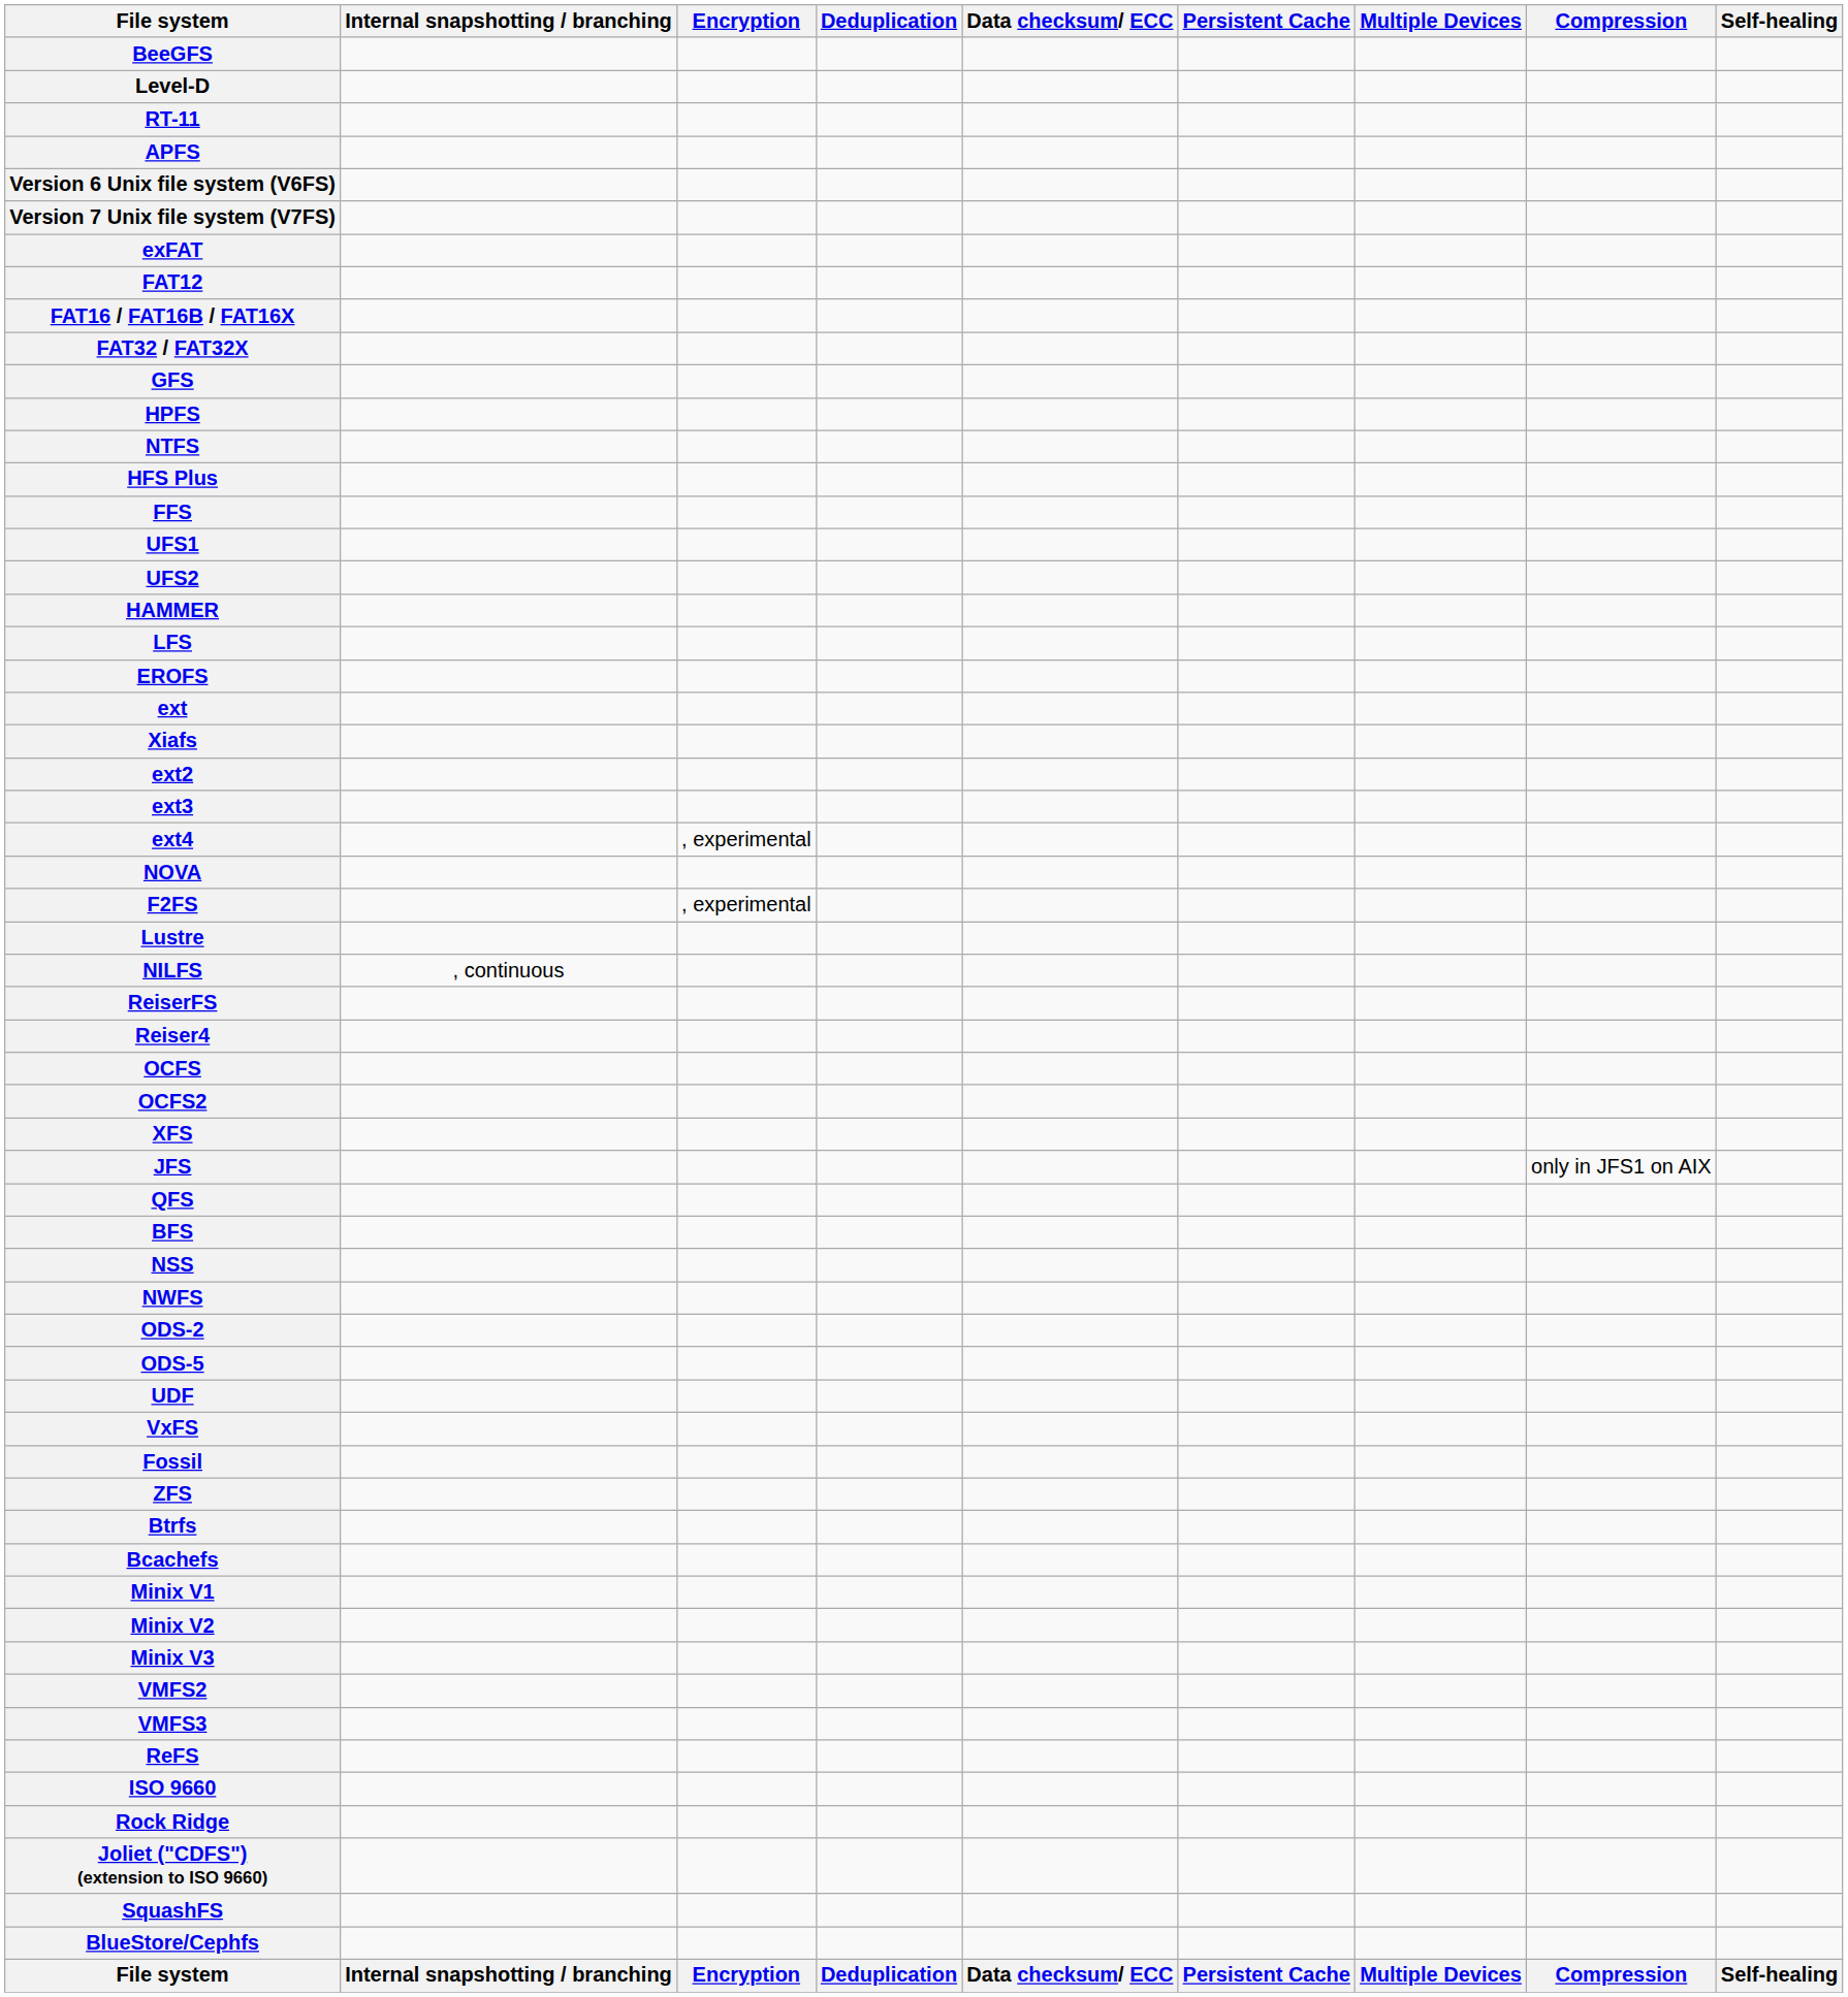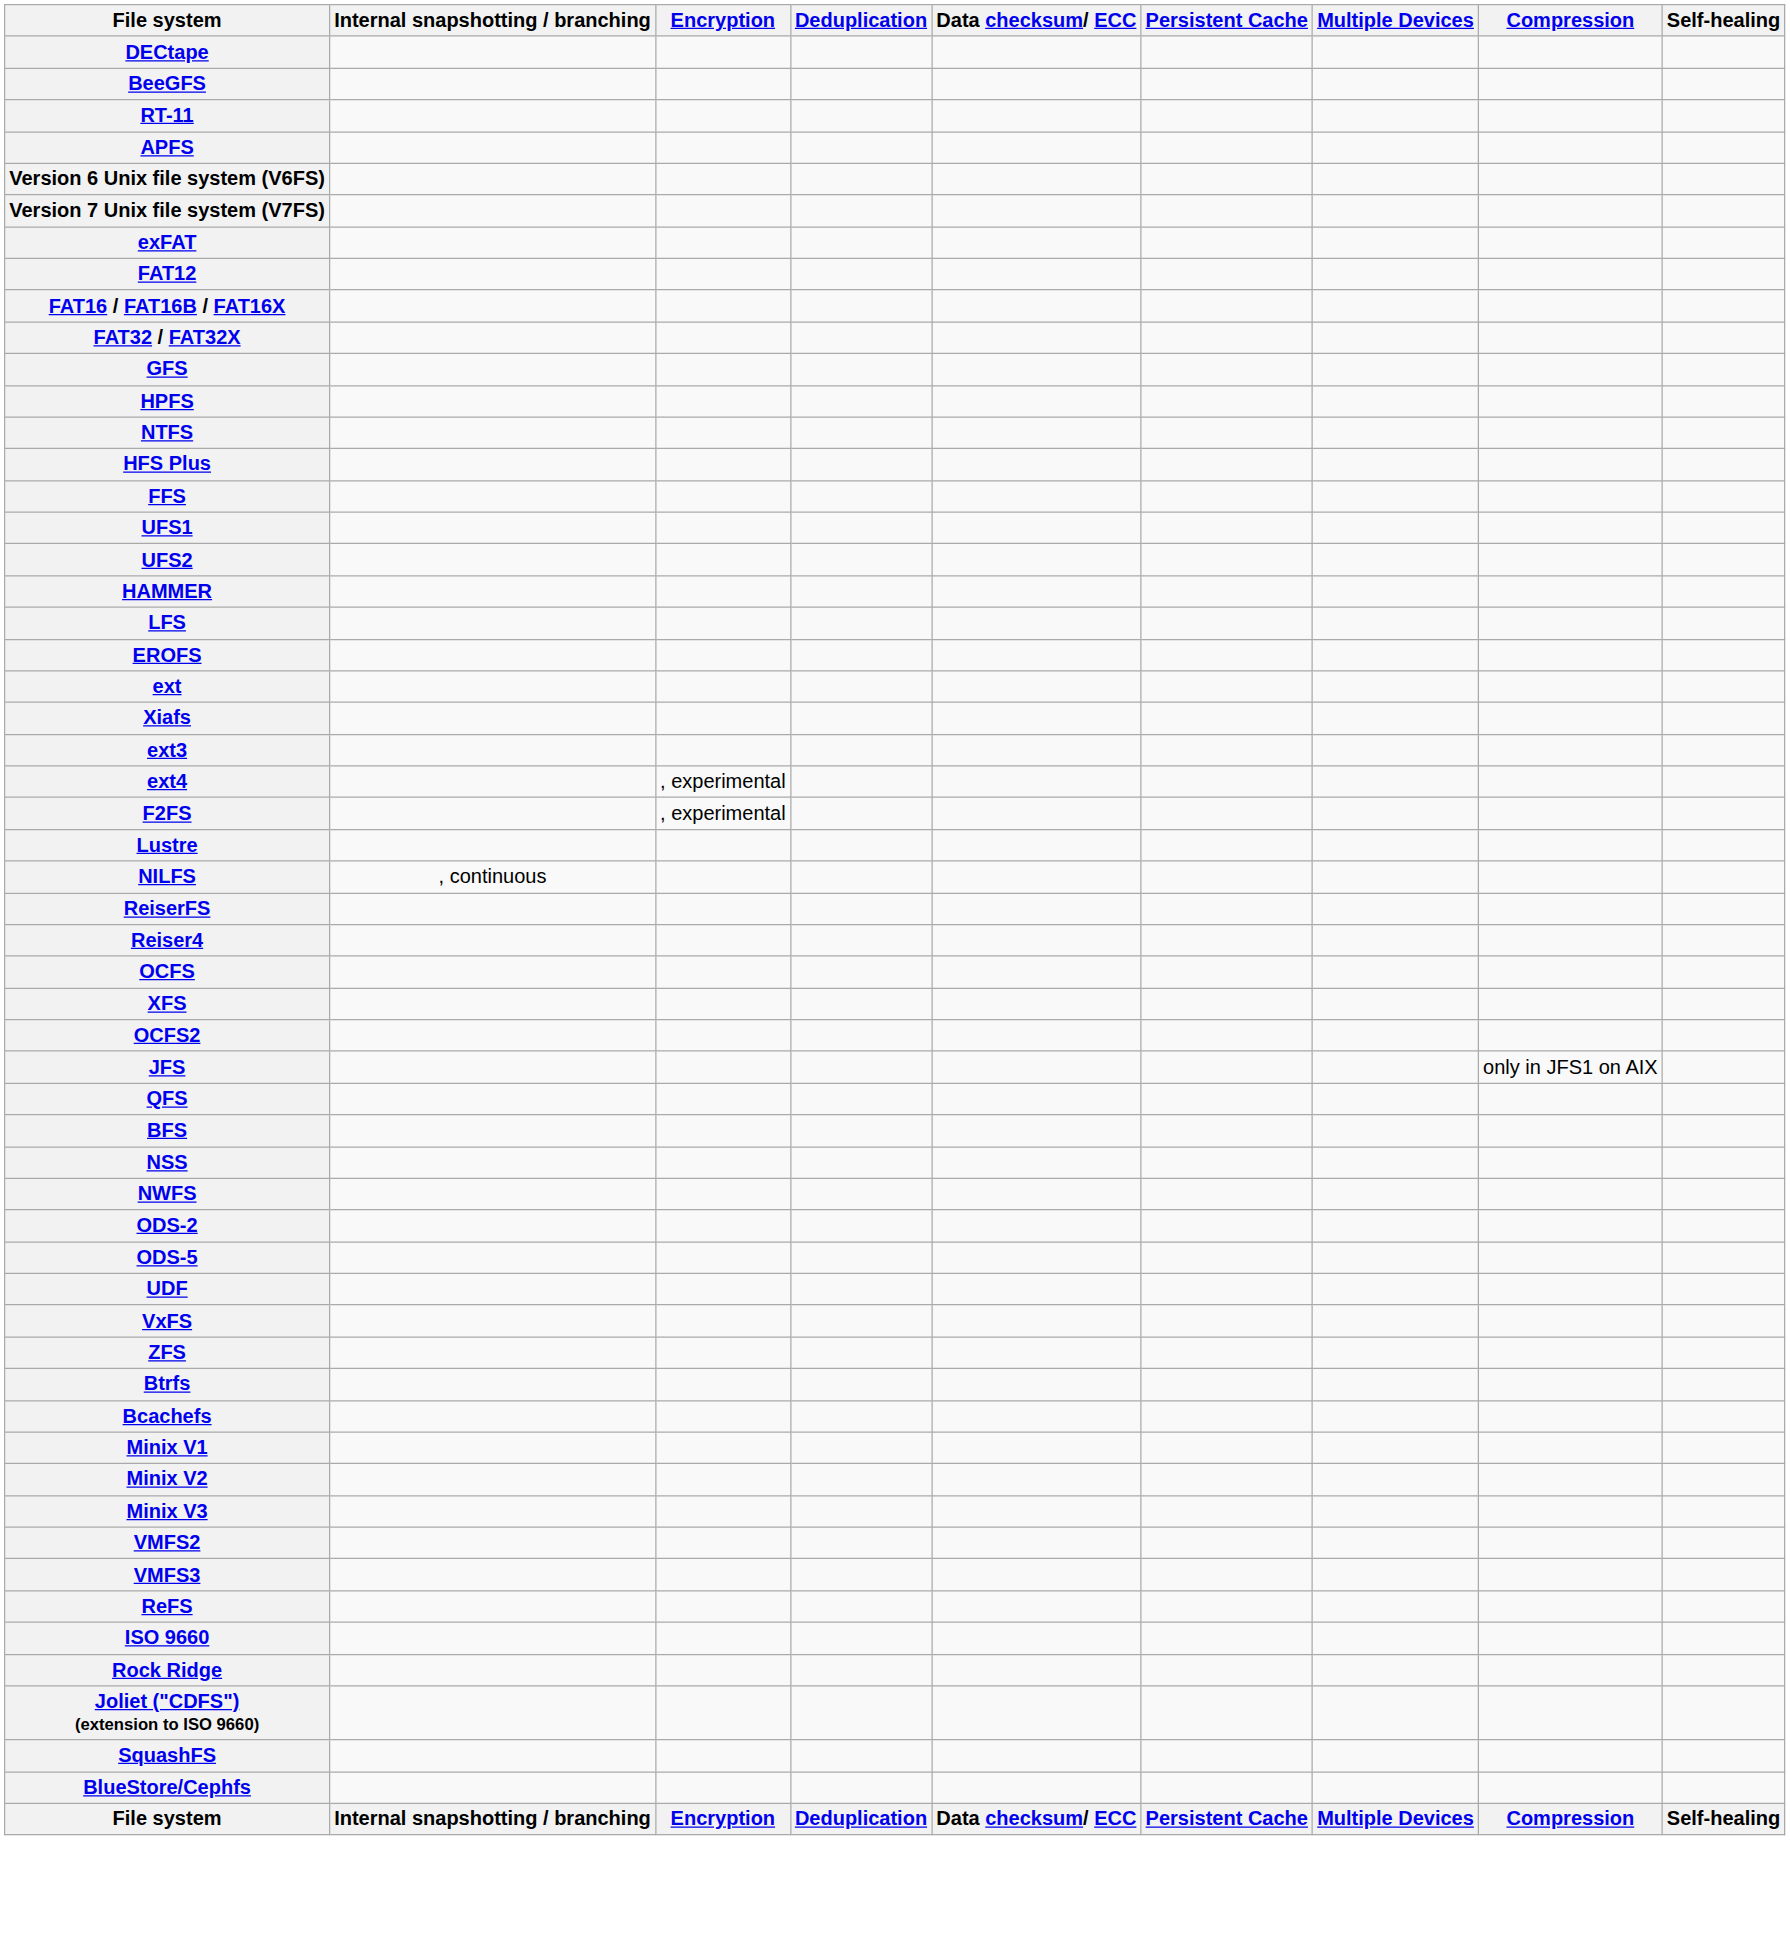+ row: DECtape
- row: Level-D
- row: ext2
- row: NOVA
rows swapped: OCFS2 <-> XFS
- row: Fossil
